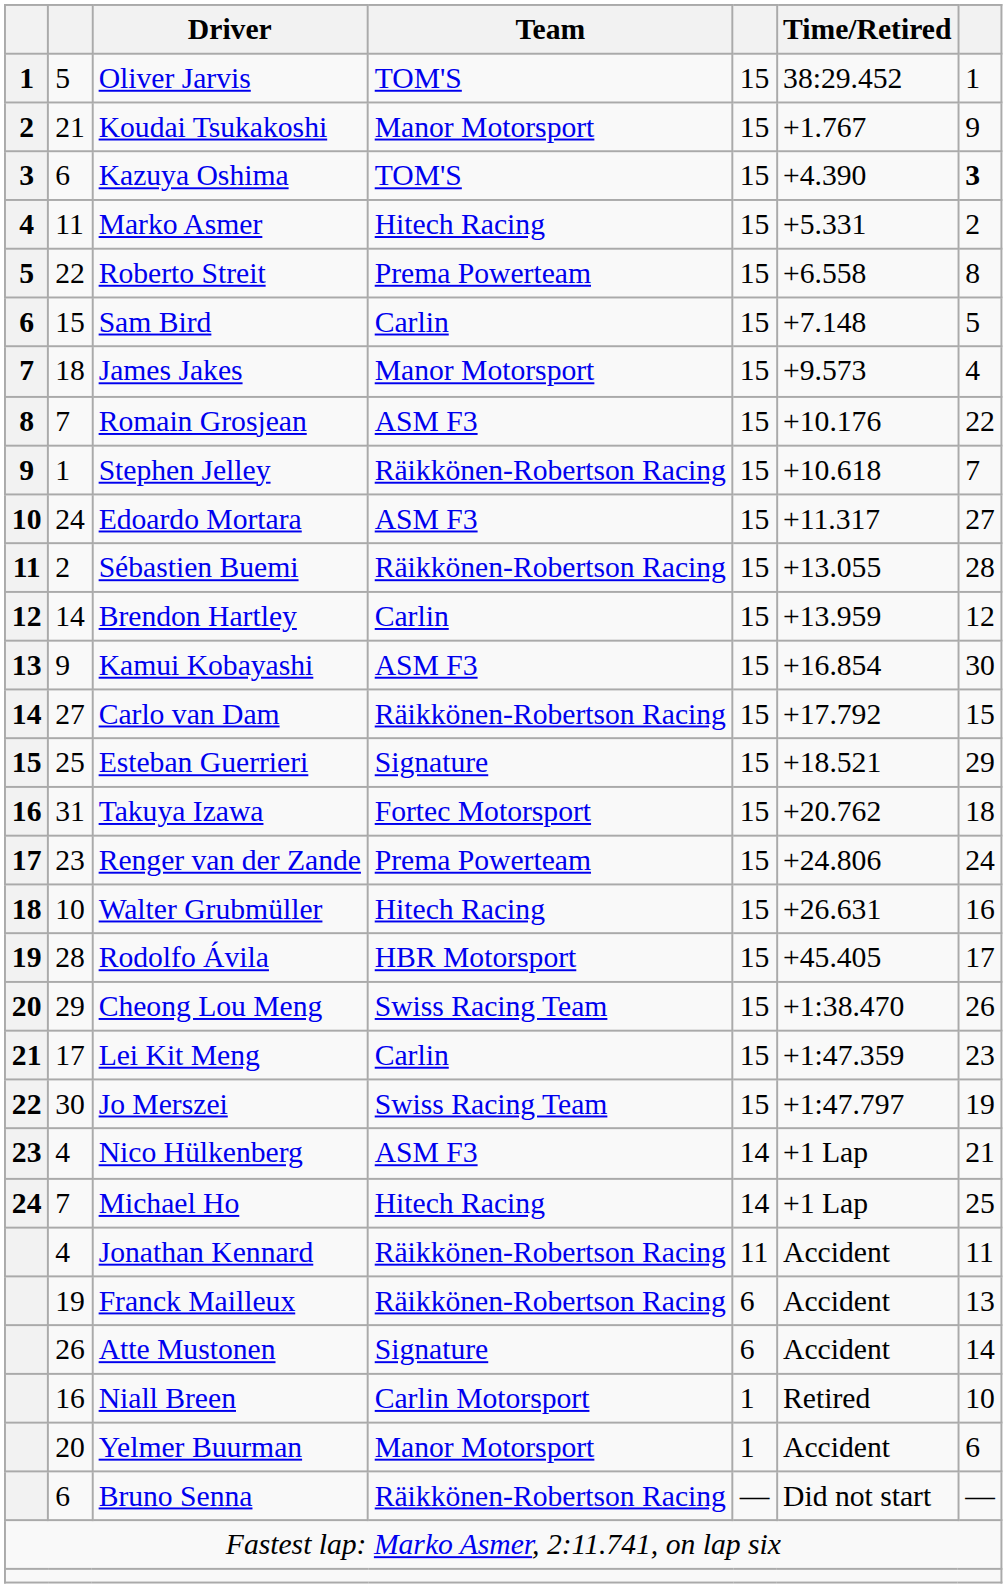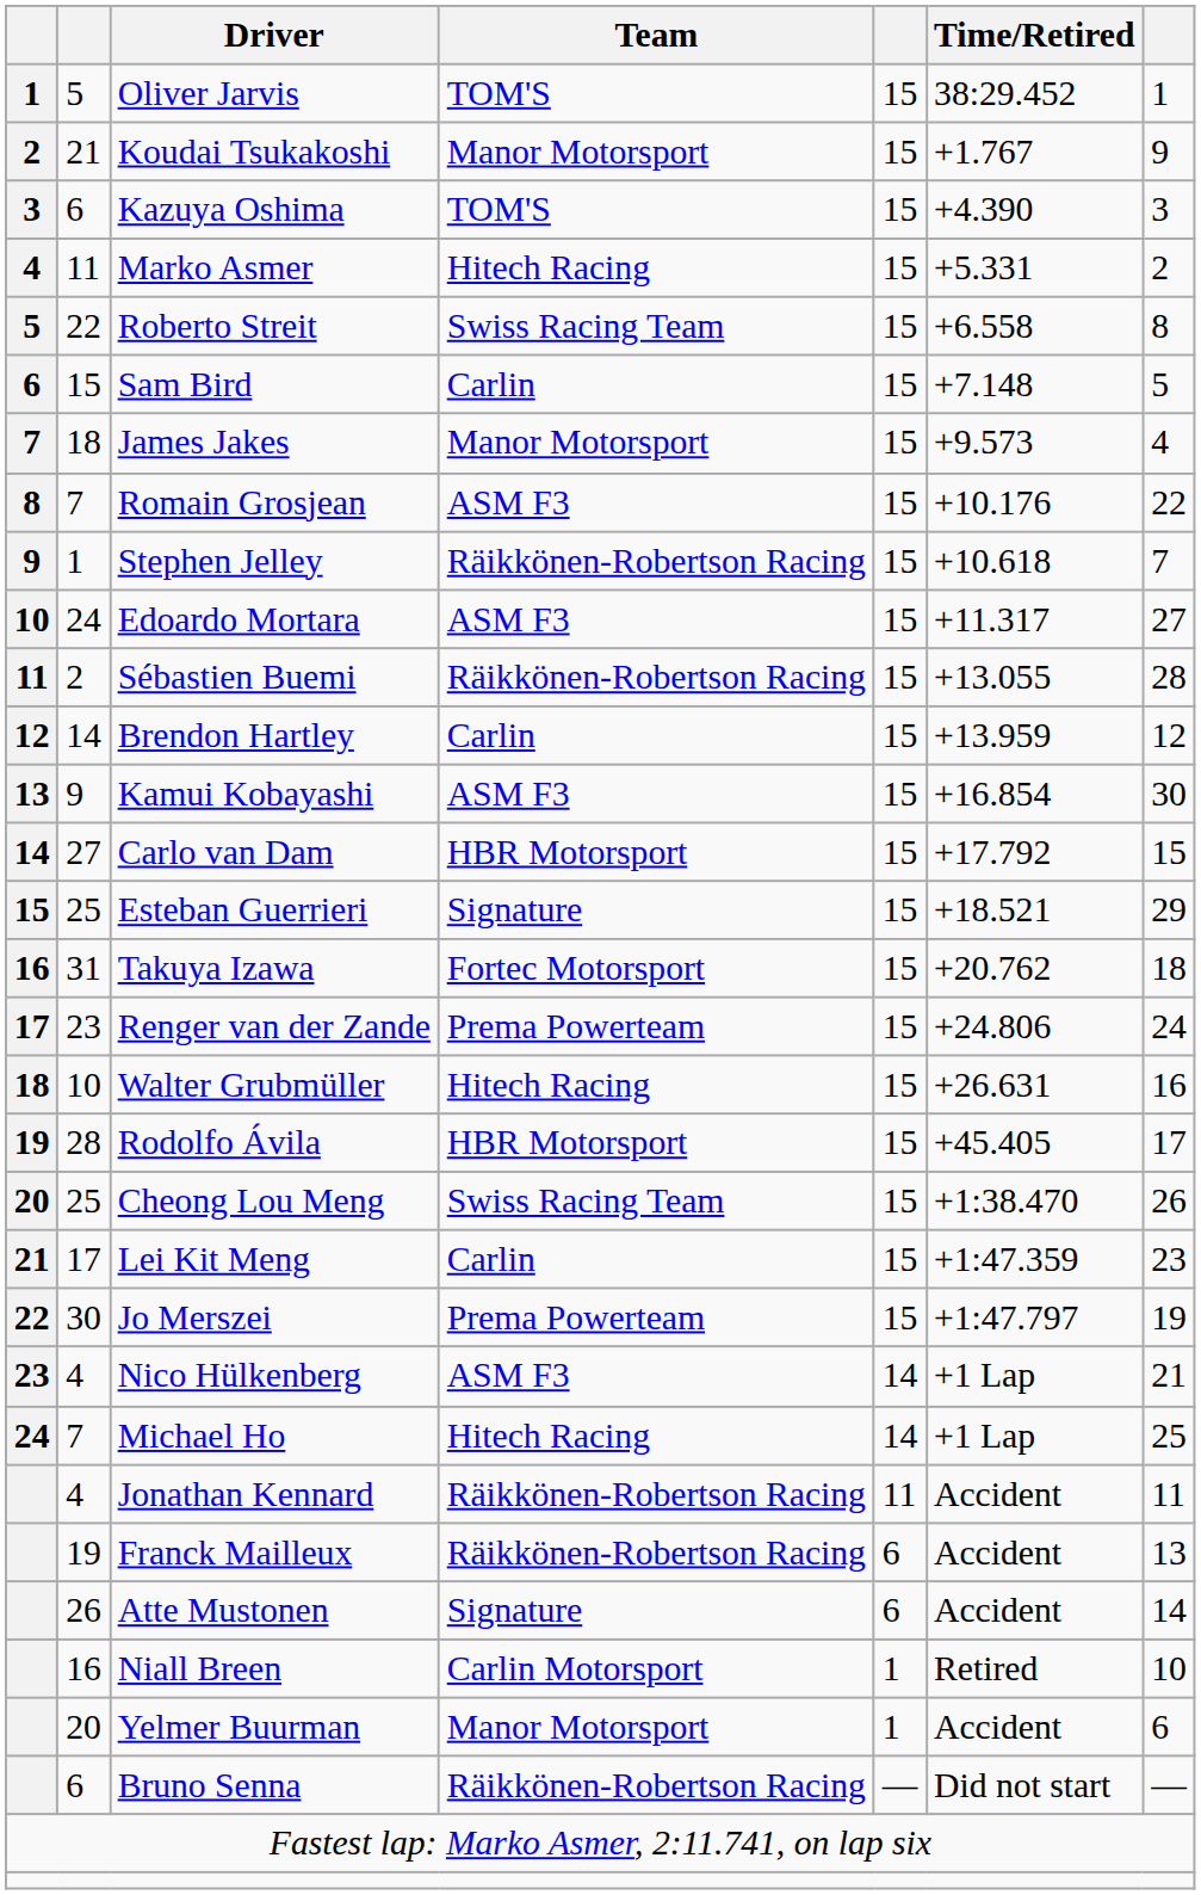Kazuya Oshima | column 7: bold -> normal
Roberto Streit | Team: Prema Powerteam -> Swiss Racing Team
Carlo van Dam | Team: Räikkönen-Robertson Racing -> HBR Motorsport
Cheong Lou Meng | column 2: 29 -> 25
Jo Merszei | Team: Swiss Racing Team -> Prema Powerteam
